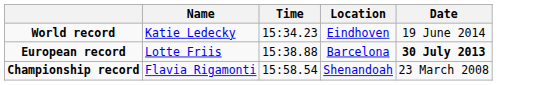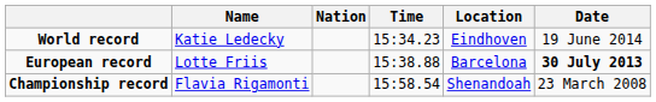+ column: Nation
